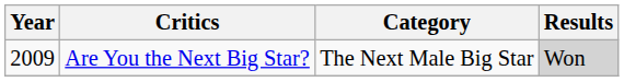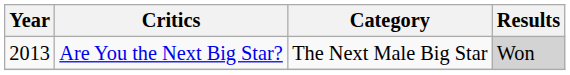Are You the Next Big Star? | Year: 2009 -> 2013
